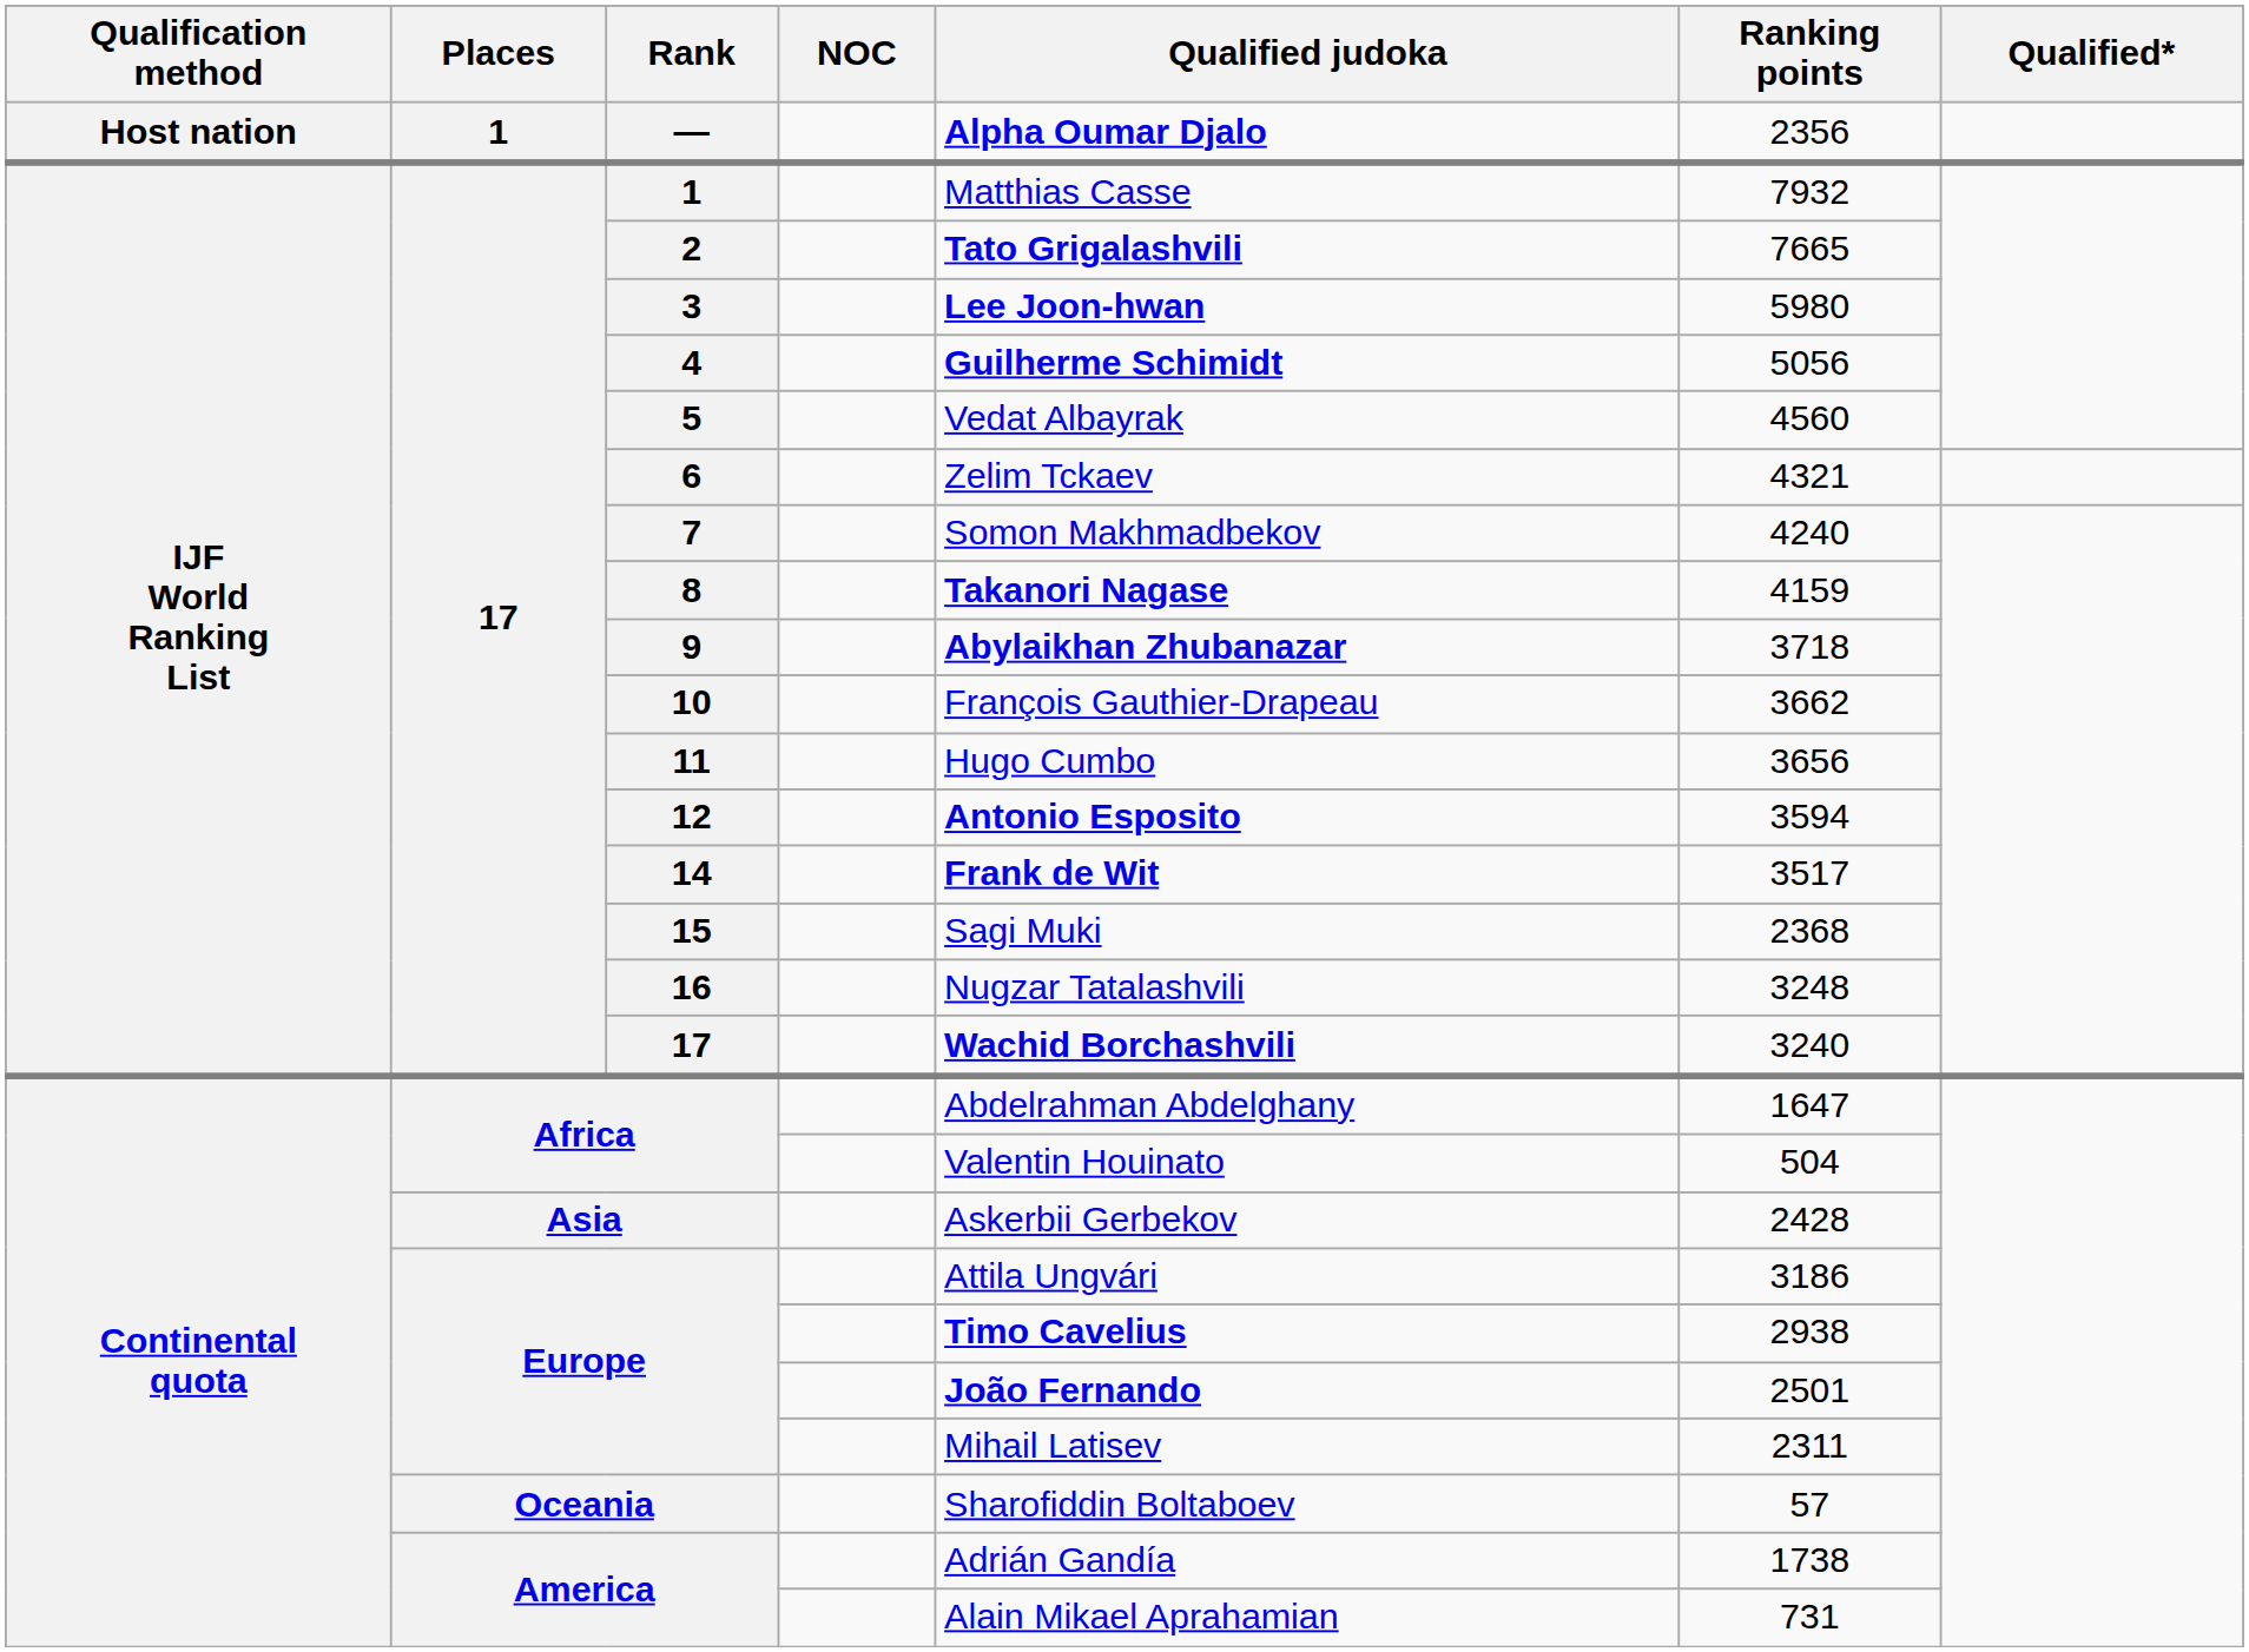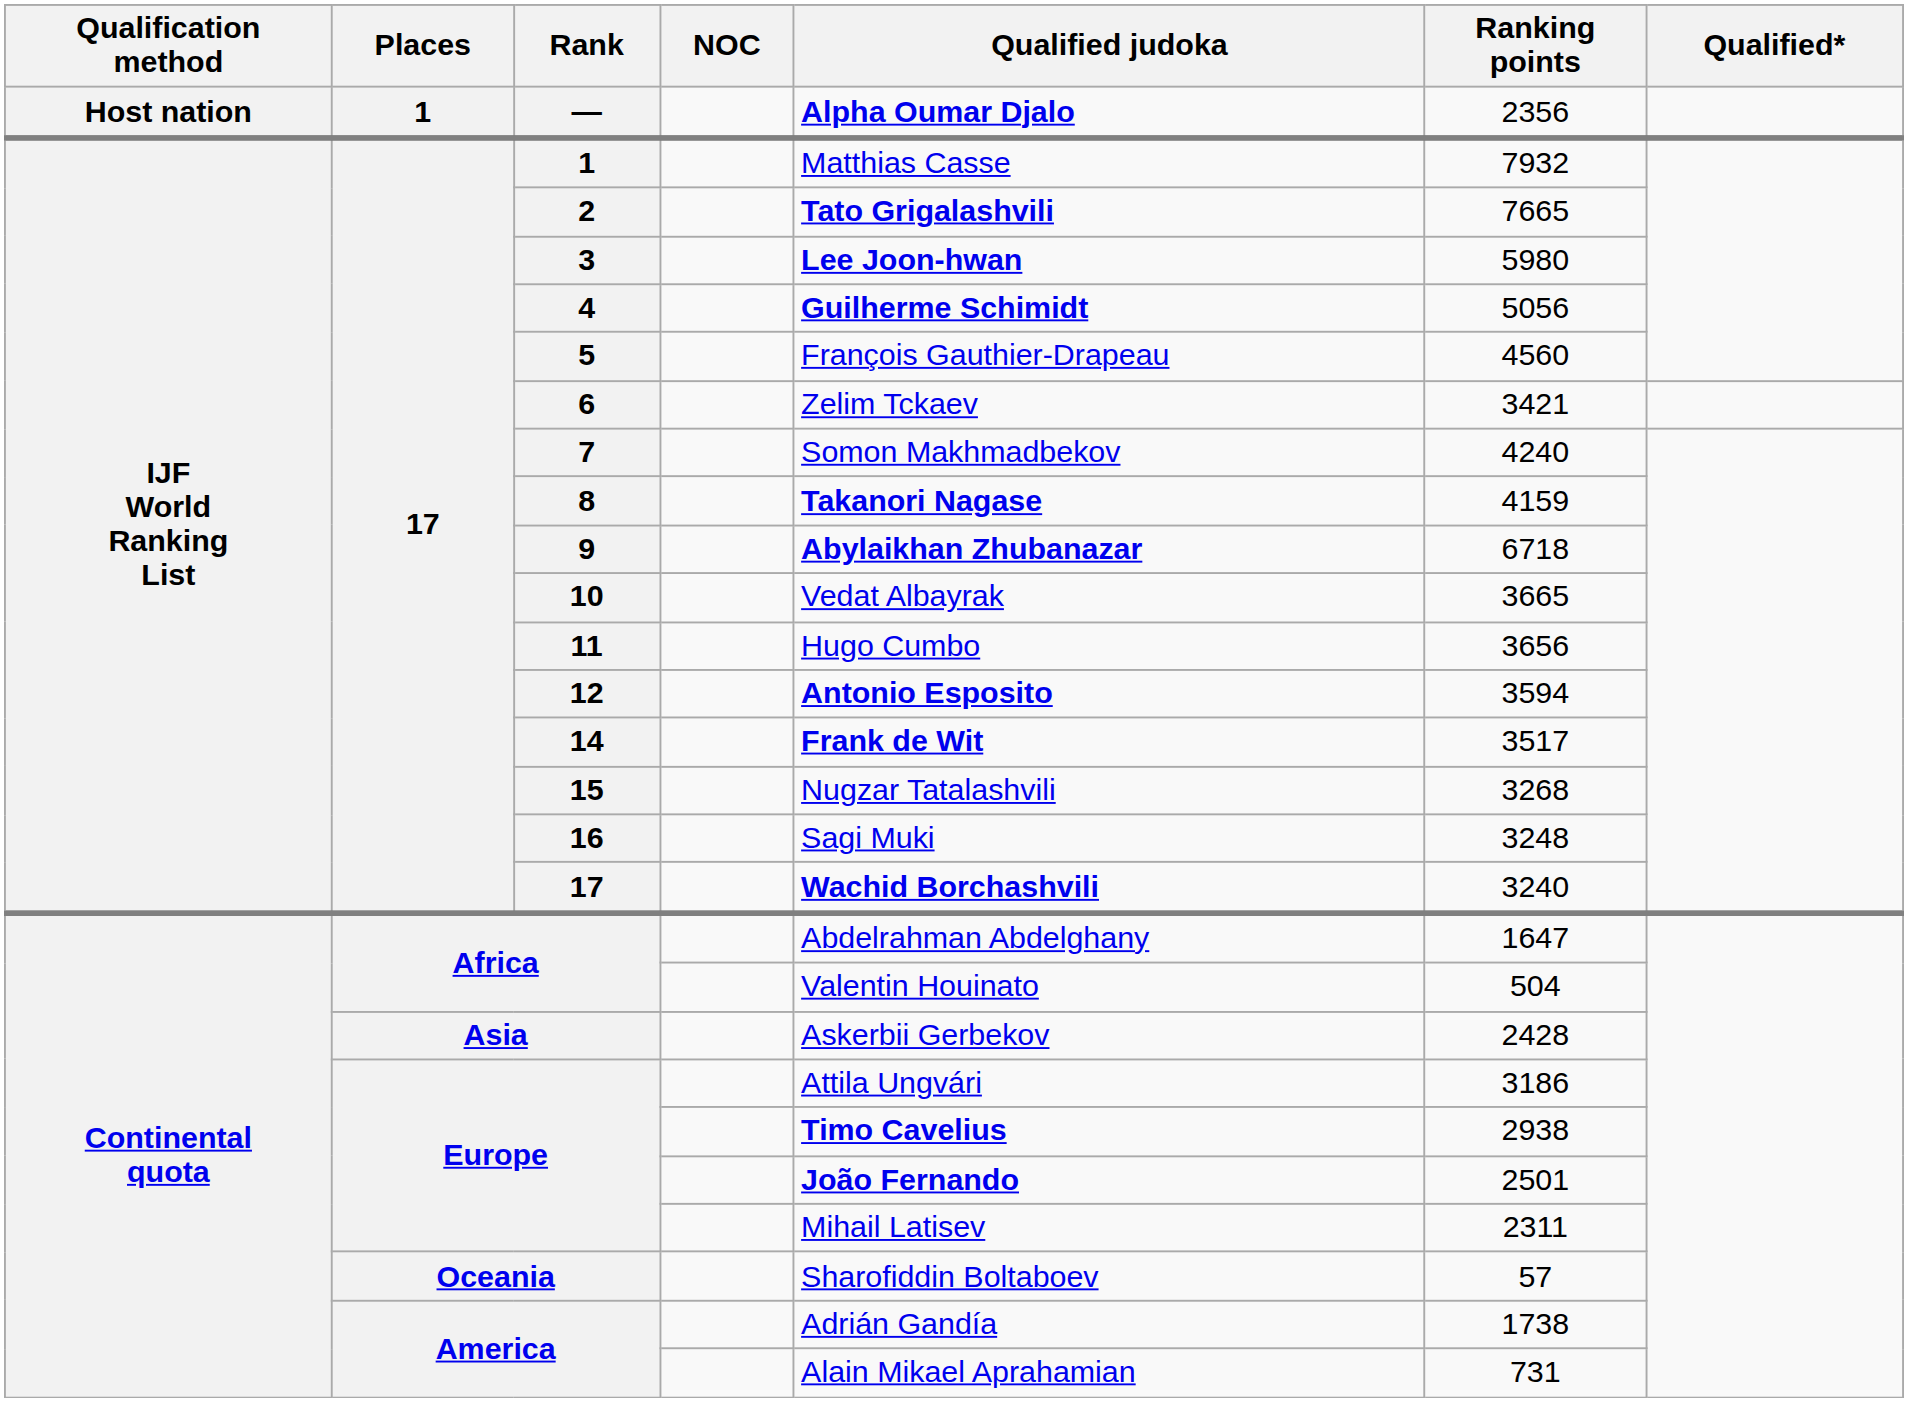5 | Qualified judoka: Vedat Albayrak -> François Gauthier-Drapeau
6 | Ranking points: 4321 -> 3421
9 | Ranking points: 3718 -> 6718
10 | Qualified judoka: François Gauthier-Drapeau -> Vedat Albayrak
10 | Ranking points: 3662 -> 3665
15 | Qualified judoka: Sagi Muki -> Nugzar Tatalashvili
15 | Ranking points: 2368 -> 3268
16 | Qualified judoka: Nugzar Tatalashvili -> Sagi Muki
